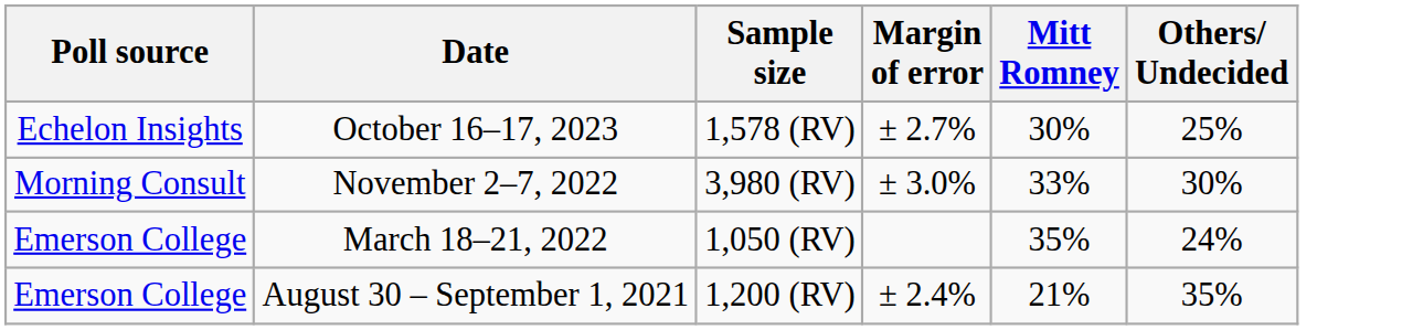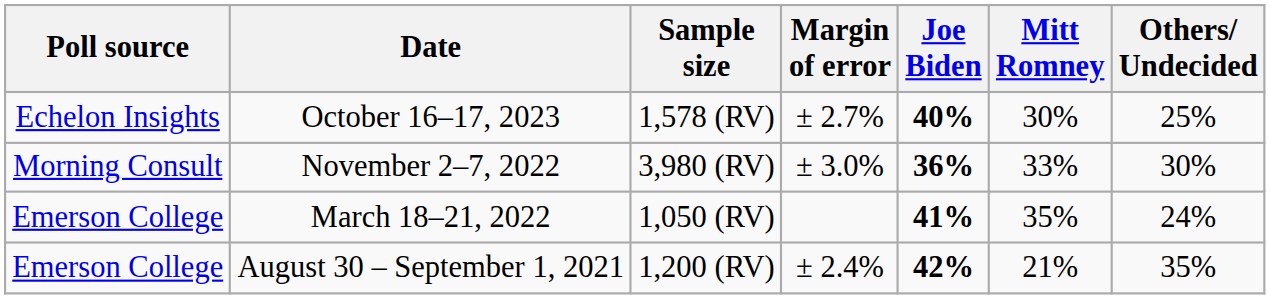+ column: Joe Biden | 40% | 36% | 41% | 42%
